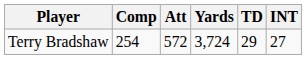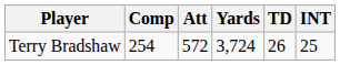Terry Bradshaw | TD: 29 -> 26
Terry Bradshaw | INT: 27 -> 25
